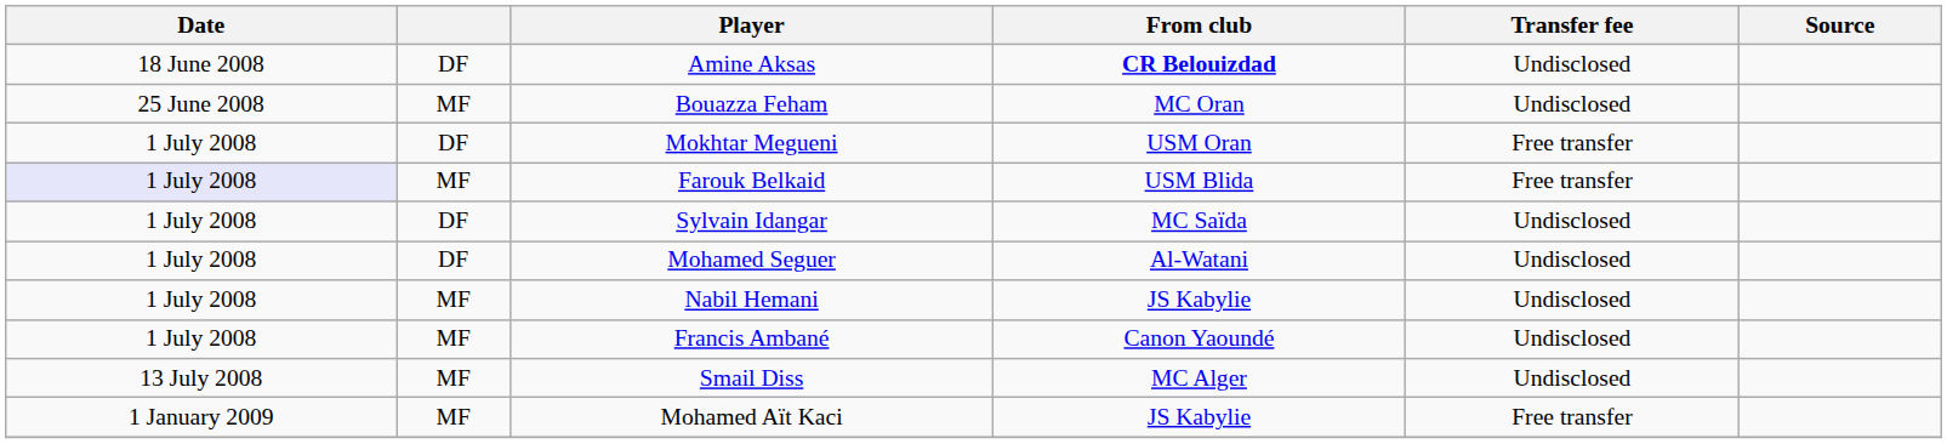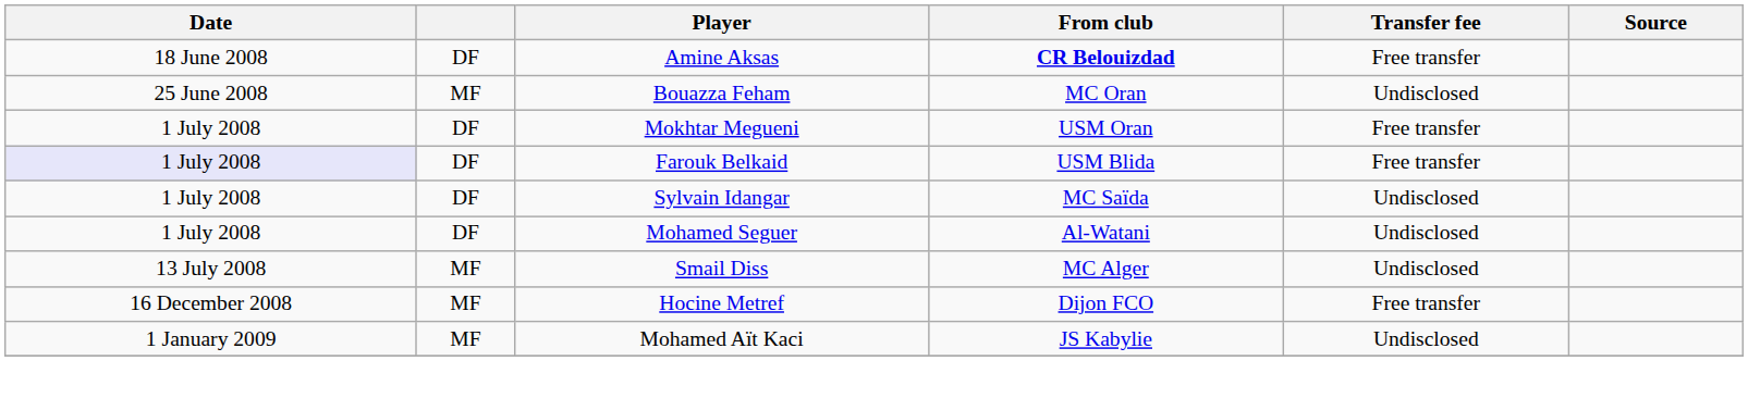Amine Aksas | Transfer fee: Undisclosed -> Free transfer
Farouk Belkaid | column 2: MF -> DF
- row: 1 July 2008 | MF | Nabil Hemani | JS Kabylie | Undisclosed
- row: 1 July 2008 | MF | Francis Ambané | Canon Yaoundé | Undisclosed
+ row: 16 December 2008 | MF | Hocine Metref | Dijon FCO | Free transfer
Mohamed Aït Kaci | Transfer fee: Free transfer -> Undisclosed
